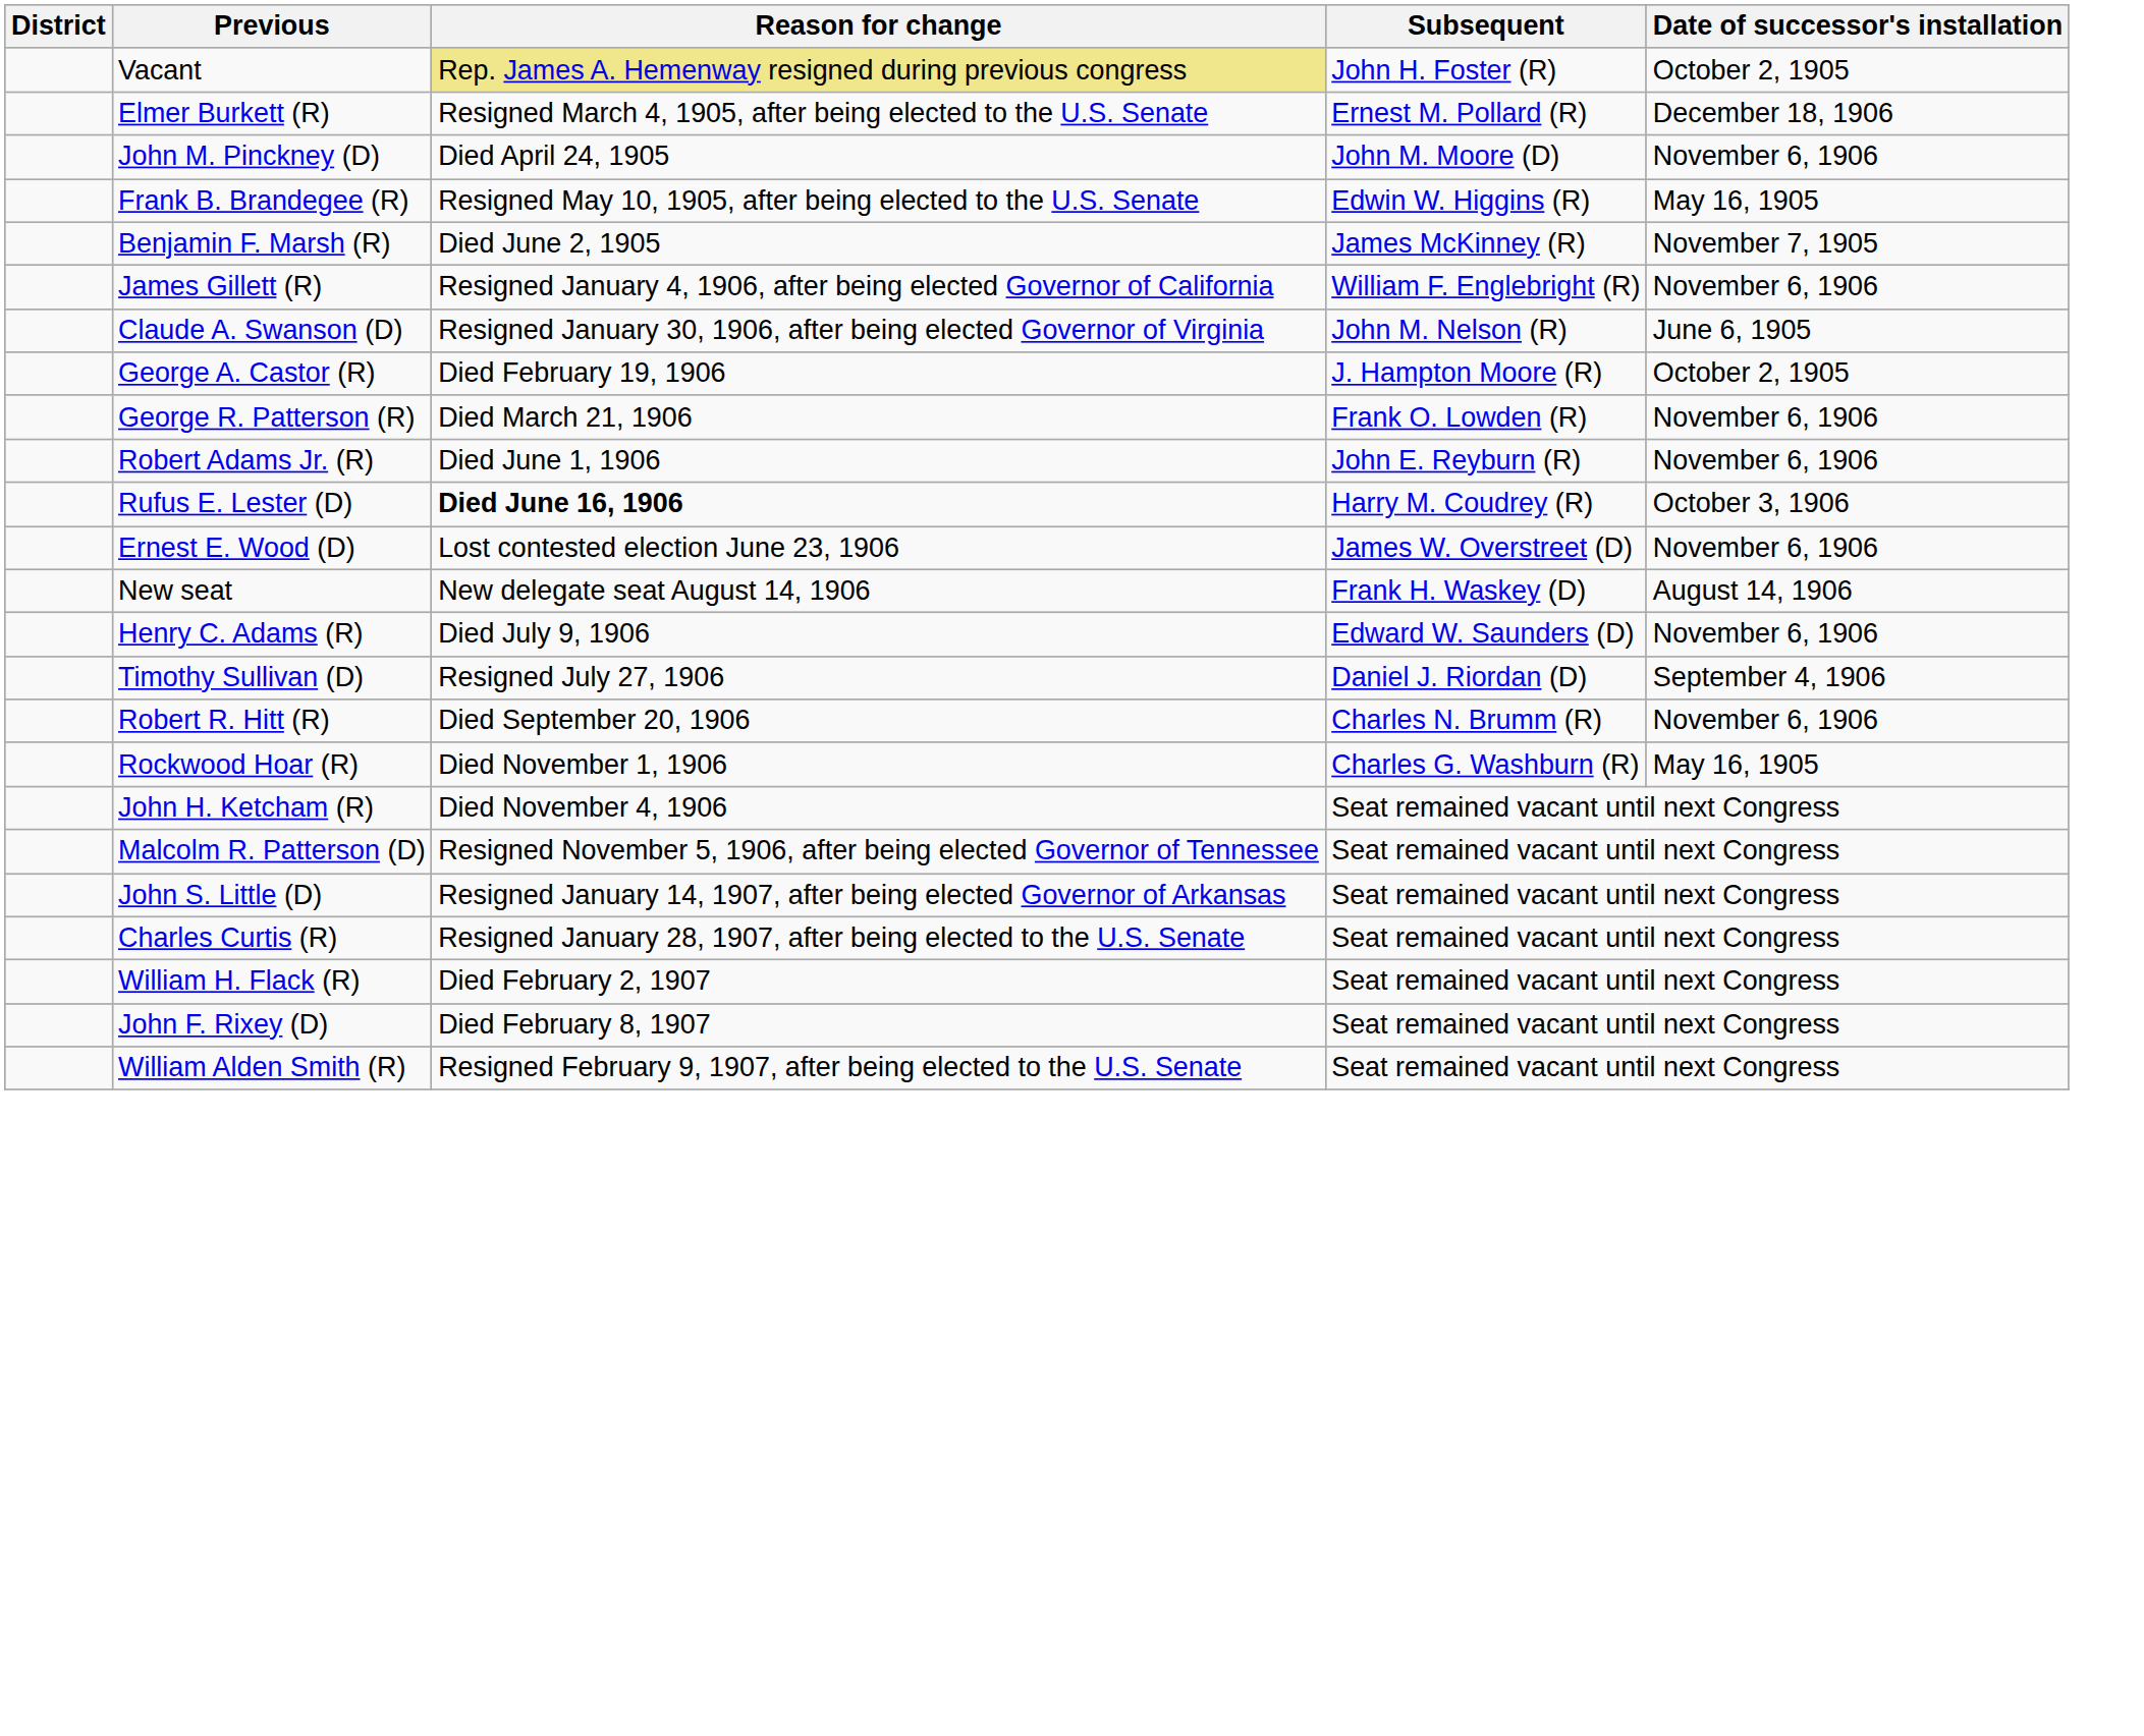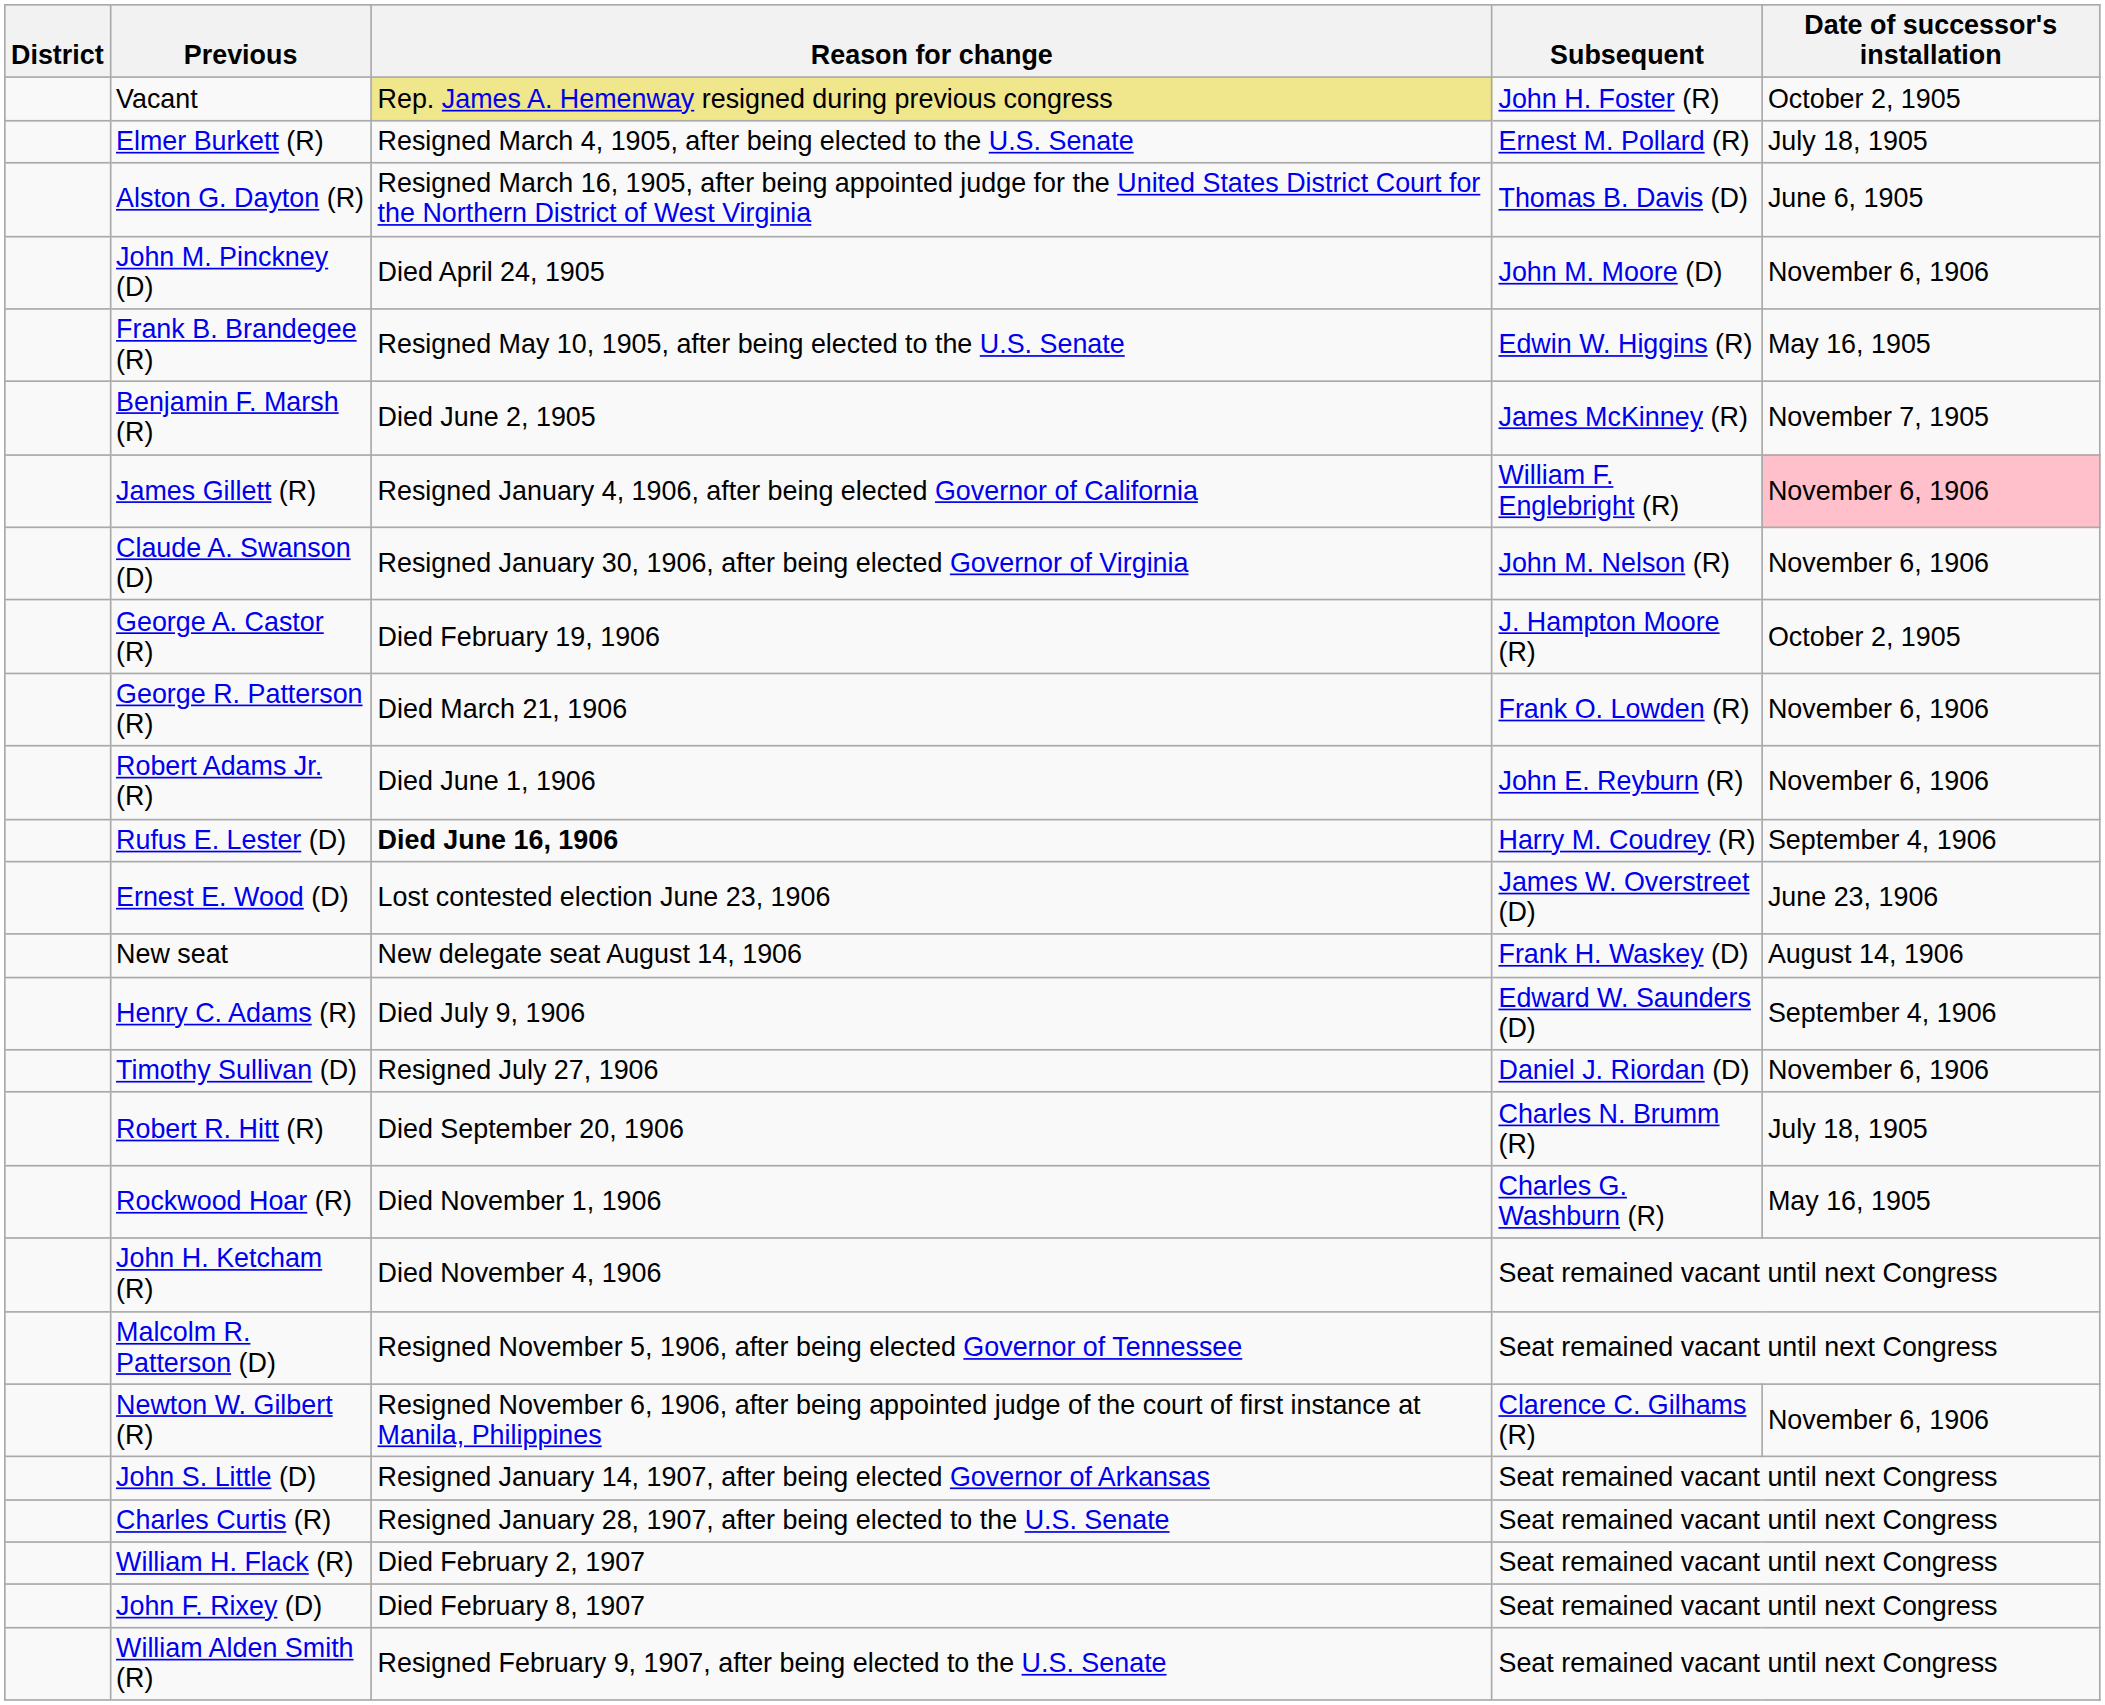Elmer Burkett (R) | Date of successor's installation: December 18, 1906 -> July 18, 1905
+ row: Alston G. Dayton (R) | Resigned March 16, 1905, after being appointed judge for the United States District Court for the Northern District of West Virginia | Thomas B. Davis (D) | June 6, 1905
James Gillett (R) | Date of successor's installation: no background -> pink background
Claude A. Swanson (D) | Date of successor's installation: June 6, 1905 -> November 6, 1906
Rufus E. Lester (D) | Date of successor's installation: October 3, 1906 -> September 4, 1906
Ernest E. Wood (D) | Date of successor's installation: November 6, 1906 -> June 23, 1906
Henry C. Adams (R) | Date of successor's installation: November 6, 1906 -> September 4, 1906
Timothy Sullivan (D) | Date of successor's installation: September 4, 1906 -> November 6, 1906
Robert R. Hitt (R) | Date of successor's installation: November 6, 1906 -> July 18, 1905
+ row: Newton W. Gilbert (R) | Resigned November 6, 1906, after being appointed judge of the court of first instance at Manila, Philippines | Clarence C. Gilhams (R) | November 6, 1906
